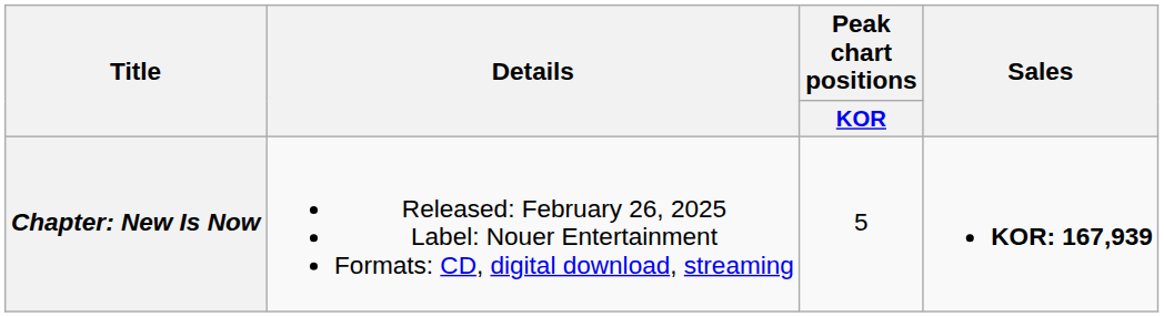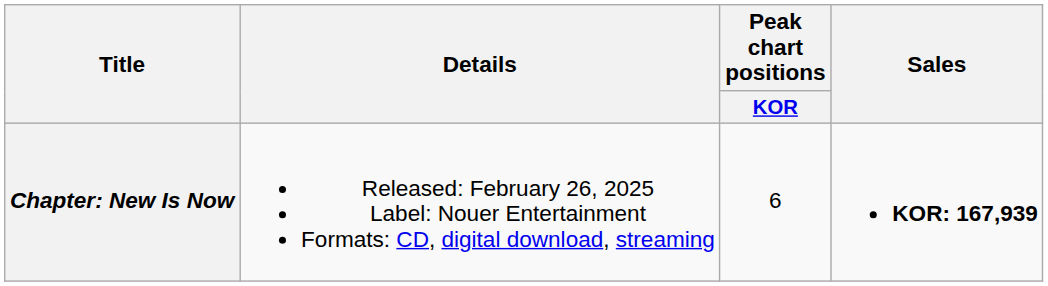Chapter: New Is Now | Peak chart positions / KOR: 5 -> 6
